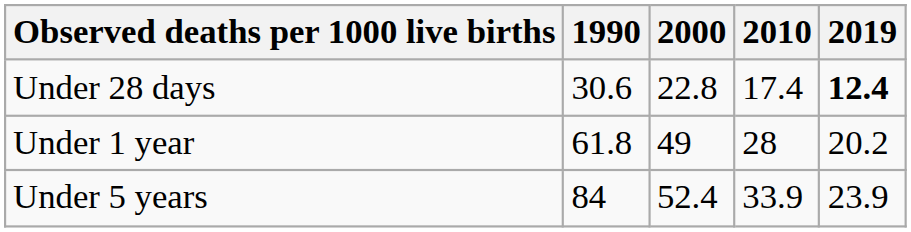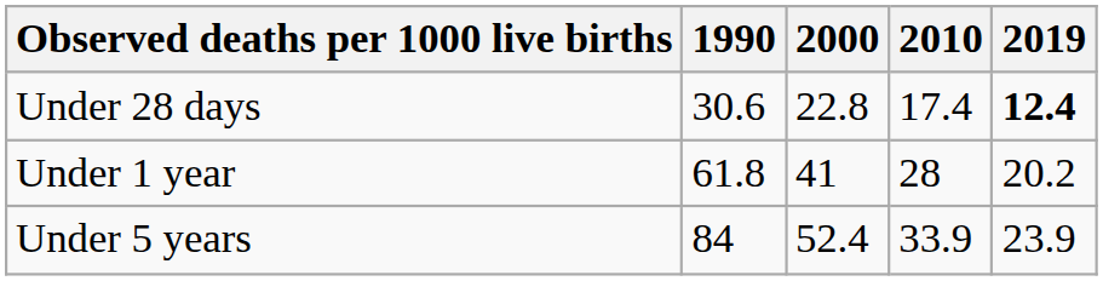Under 1 year | 2000: 49 -> 41
